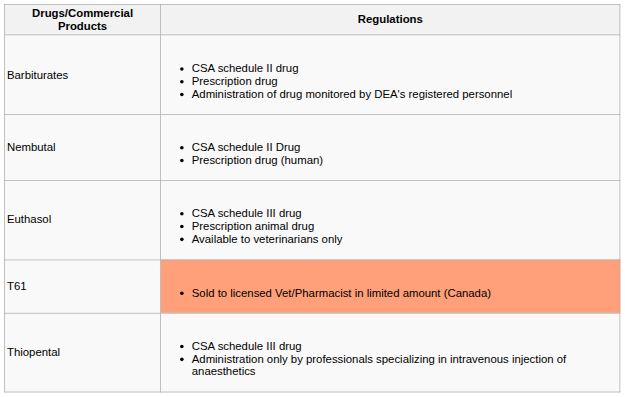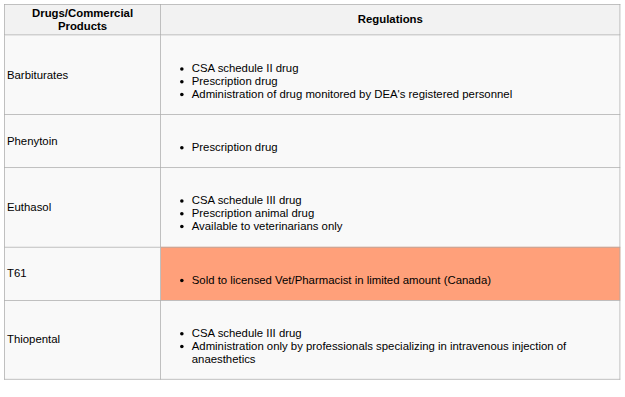+ row: Phenytoin | Prescription drug
- row: Nembutal | CSA schedule II Drug Prescription drug (human)
